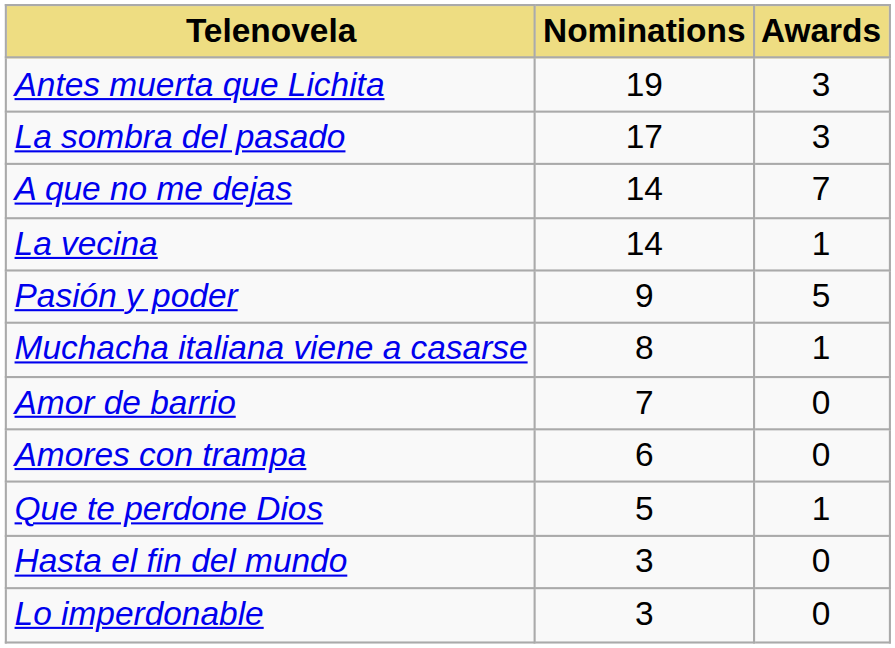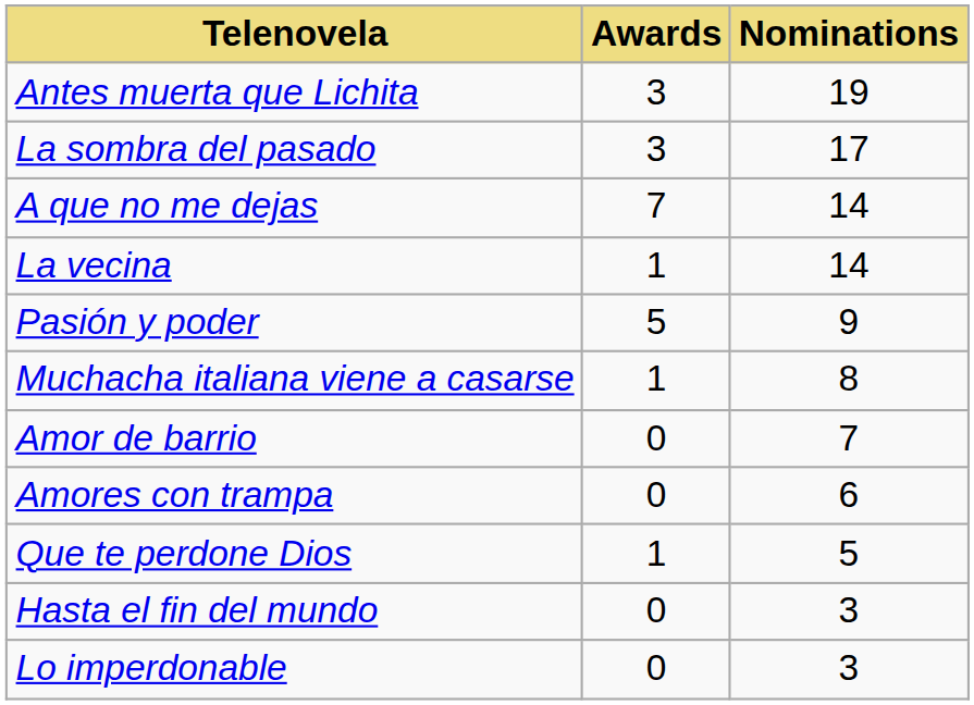columns swapped: Nominations <-> Awards
